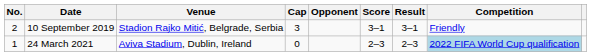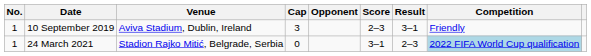10 September 2019 | No.: 2 -> 1
10 September 2019 | Venue: Stadion Rajko Mitić, Belgrade, Serbia -> Aviva Stadium, Dublin, Ireland
10 September 2019 | Score: 3–1 -> 2–3
24 March 2021 | Venue: Aviva Stadium, Dublin, Ireland -> Stadion Rajko Mitić, Belgrade, Serbia
24 March 2021 | Score: 2–3 -> 3–1
